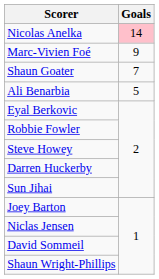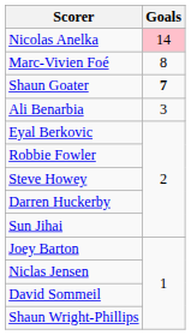Marc-Vivien Foé | Goals: 9 -> 8
Shaun Goater | Goals: normal -> bold
Ali Benarbia | Goals: 5 -> 3
